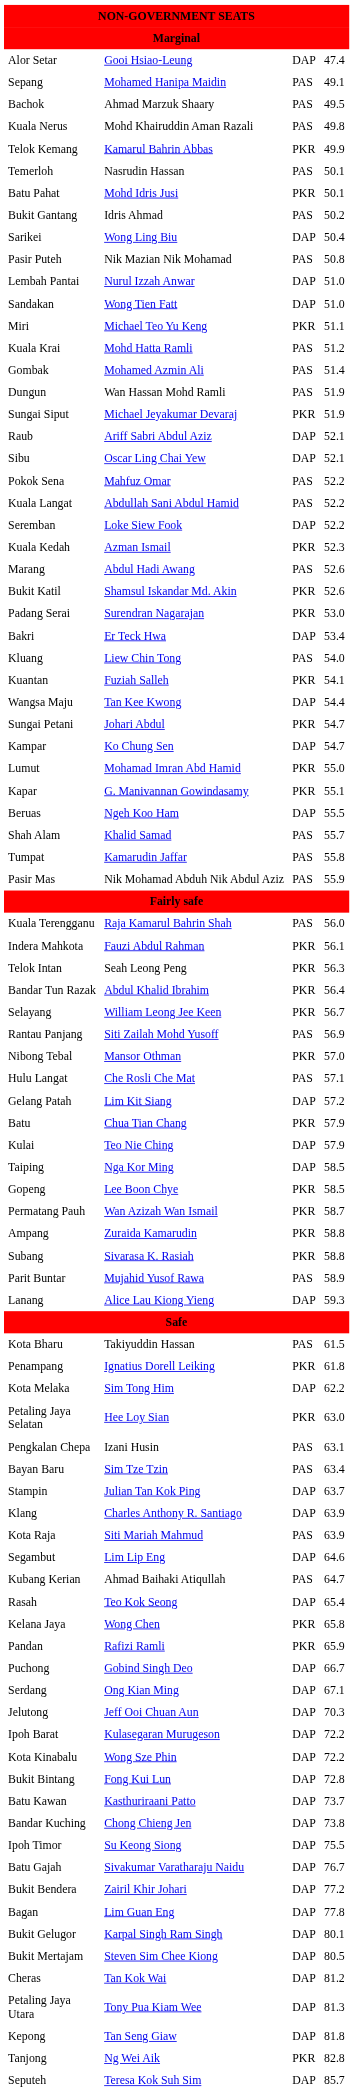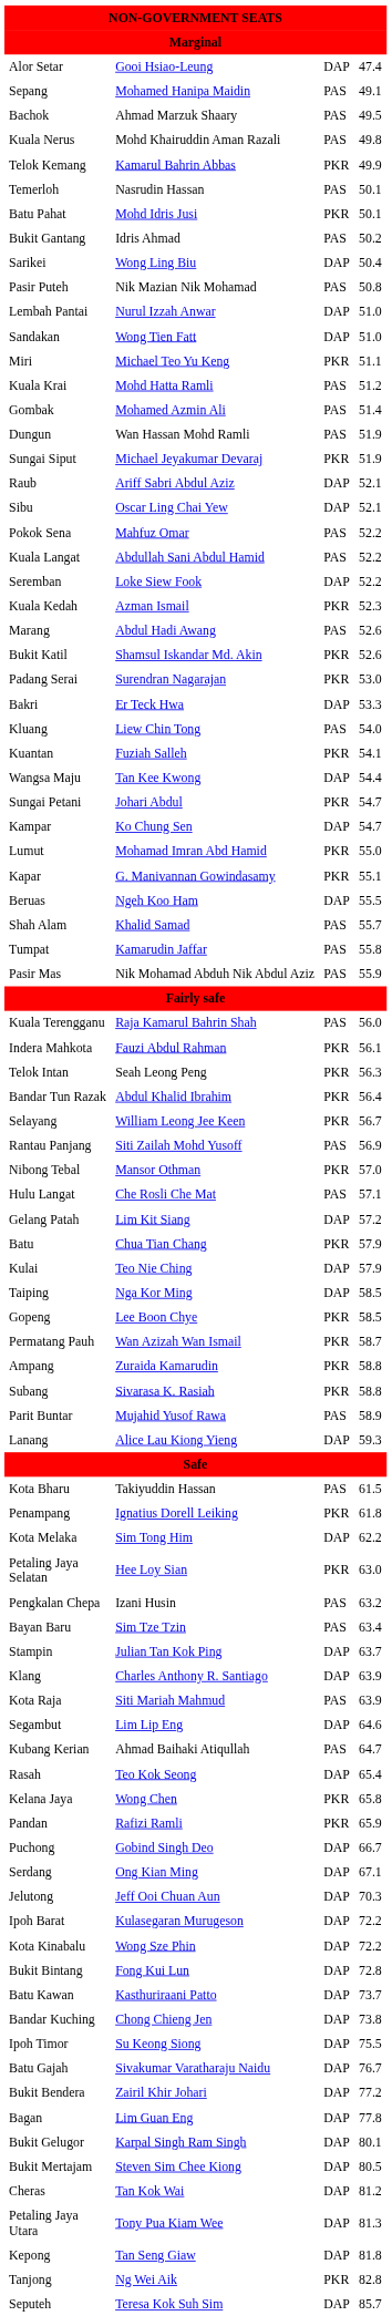Bakri | column 4: 53.4 -> 53.3
Pengkalan Chepa | column 4: 63.1 -> 63.2
